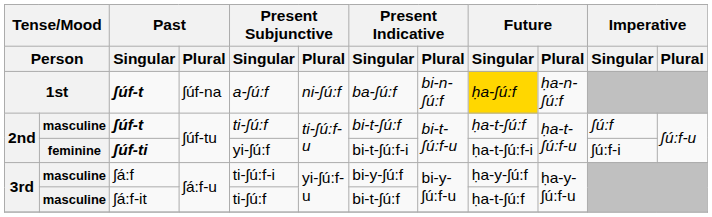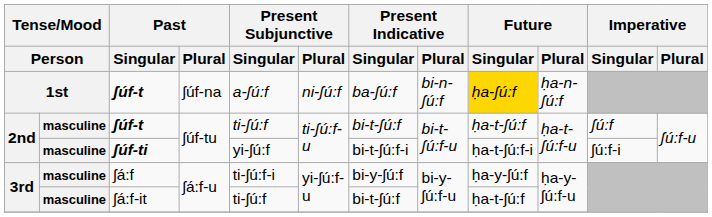ʃúf-ti | column 2: feminine -> masculine
